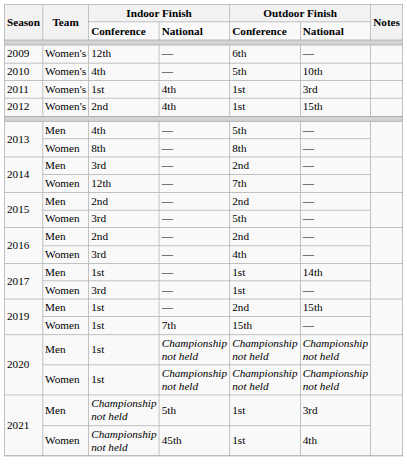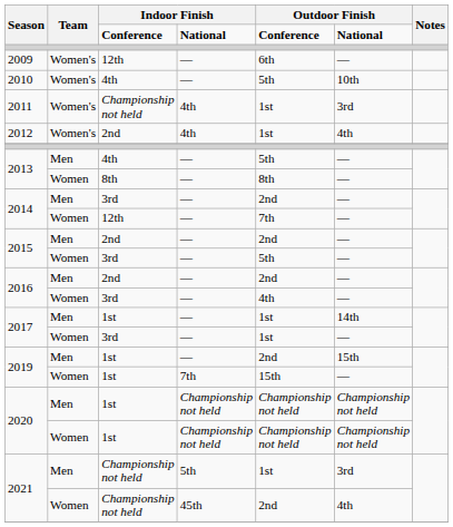2011 | column 3: 1st -> Championship not held
2012 | column 6: 15th -> 4th
2021 / Women | column 5: 1st -> 2nd
